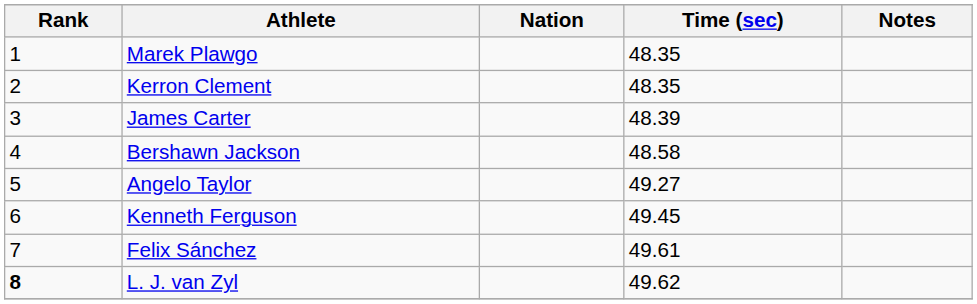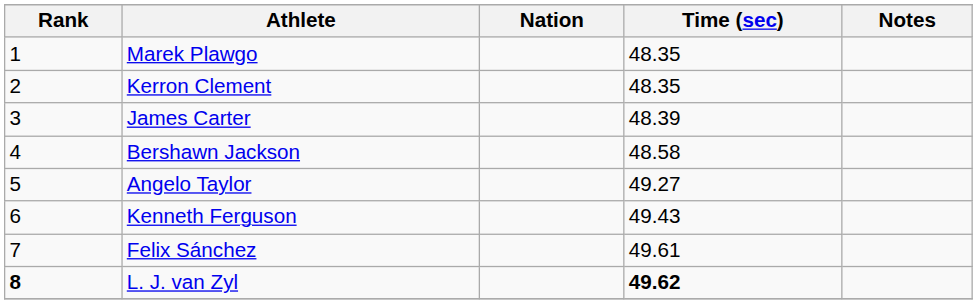Kenneth Ferguson | Time (sec): 49.45 -> 49.43
L. J. van Zyl | Time (sec): normal -> bold
